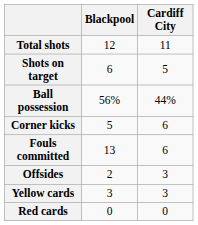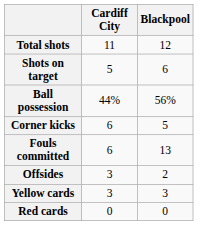columns swapped: Blackpool <-> Cardiff City
